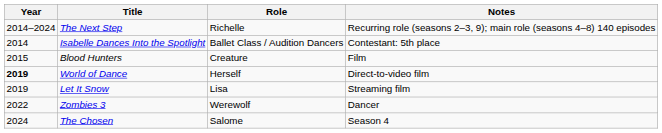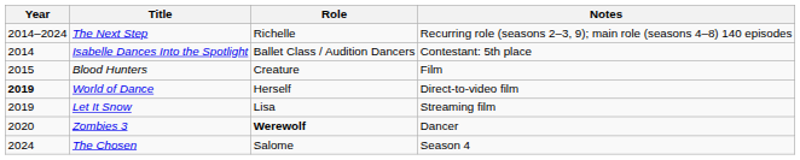Zombies 3 | Year: 2022 -> 2020
Zombies 3 | Role: normal -> bold
